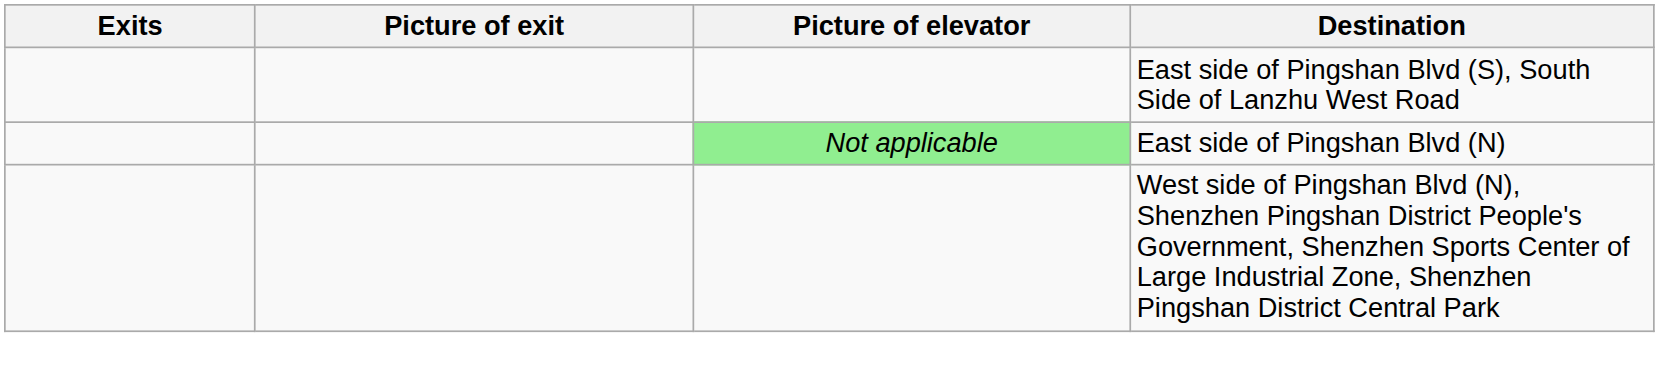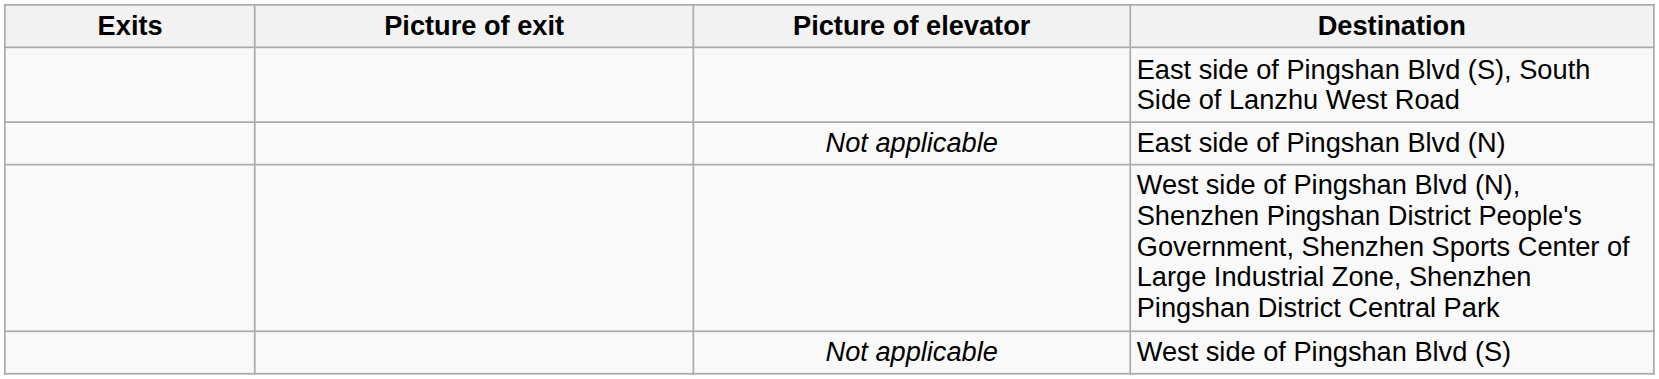East side of Pingshan Blvd (N) | Picture of elevator: lightgreen background -> no background
+ row: Not applicable | West side of Pingshan Blvd (S)
